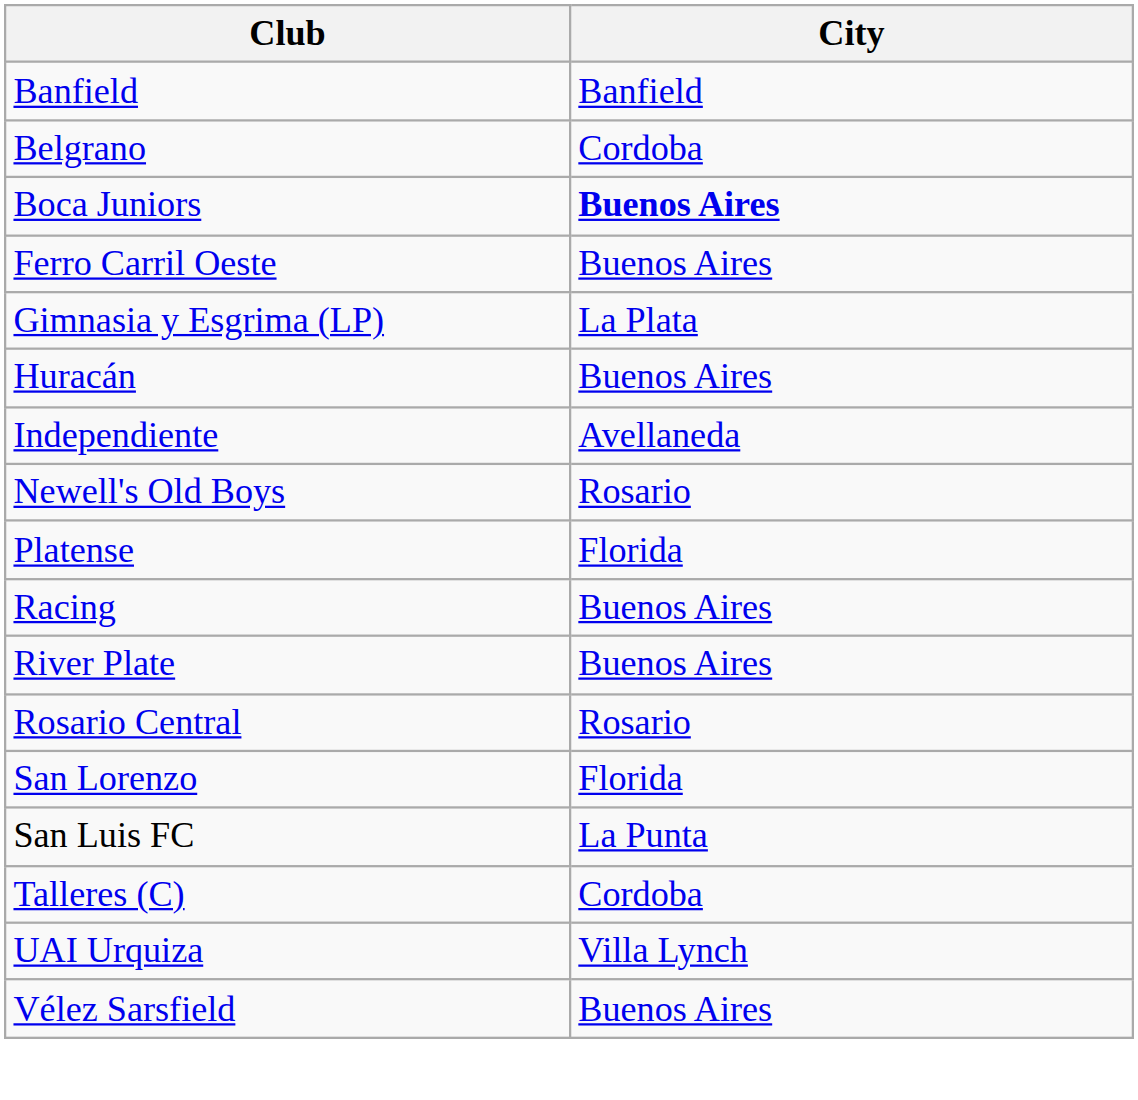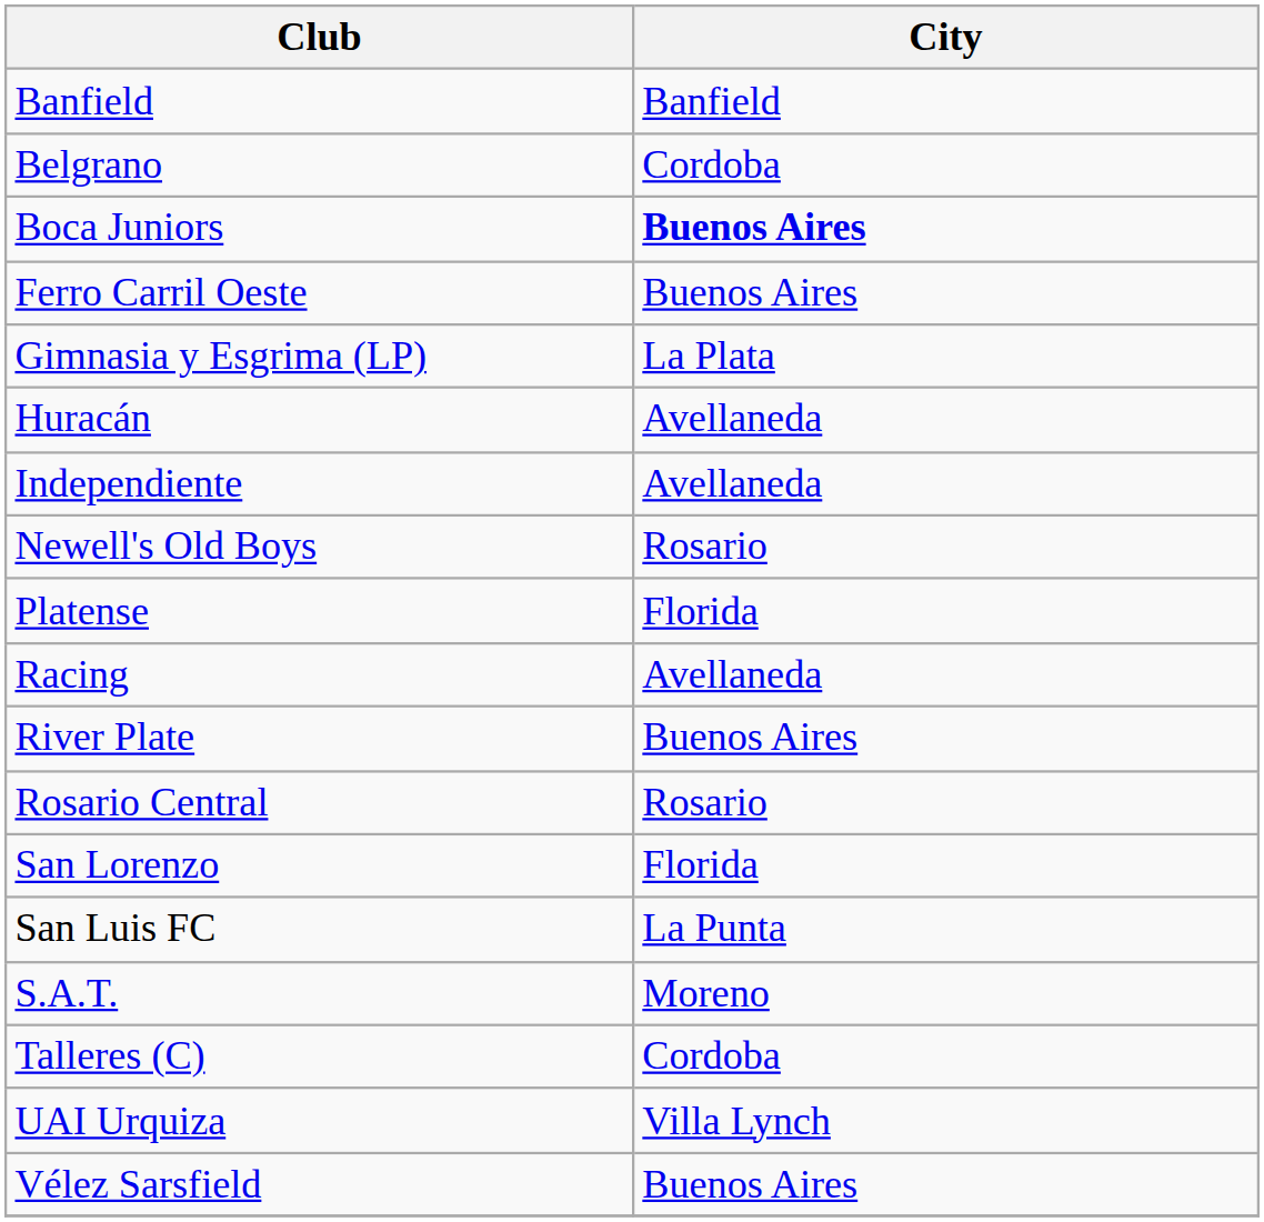Huracán | City: Buenos Aires -> Avellaneda
Racing | City: Buenos Aires -> Avellaneda
+ row: S.A.T. | Moreno
